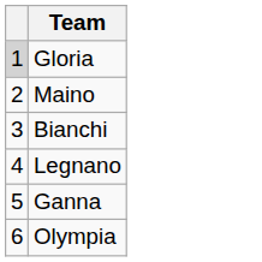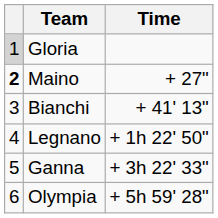+ column: Time | + 27" | + 41' 13" | + 1h 22' 50" | + 3h 22' 33" | + 5h 59' 28"
Maino | column 1: normal -> bold
